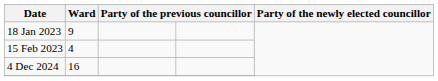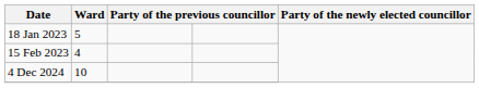18 Jan 2023 | Ward: 9 -> 5
4 Dec 2024 | Ward: 16 -> 10
